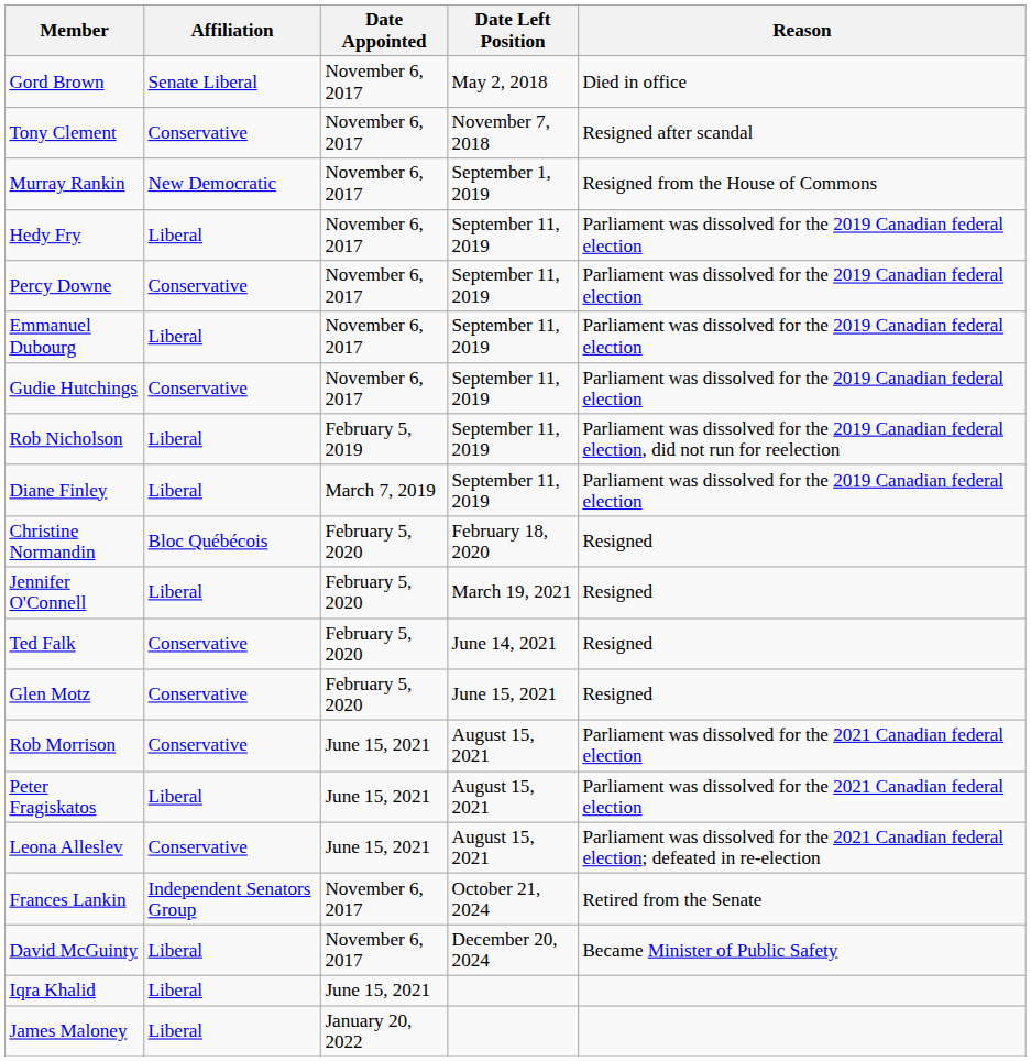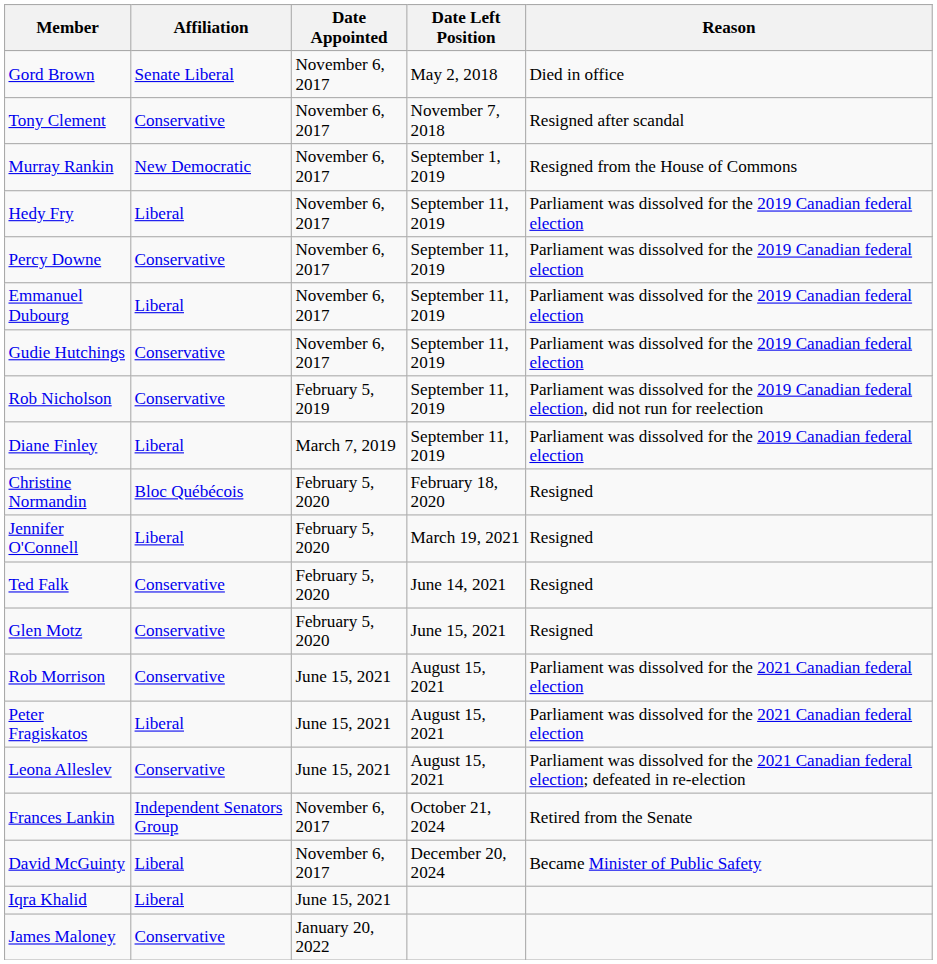Rob Nicholson | Affiliation: Liberal -> Conservative
James Maloney | Affiliation: Liberal -> Conservative
